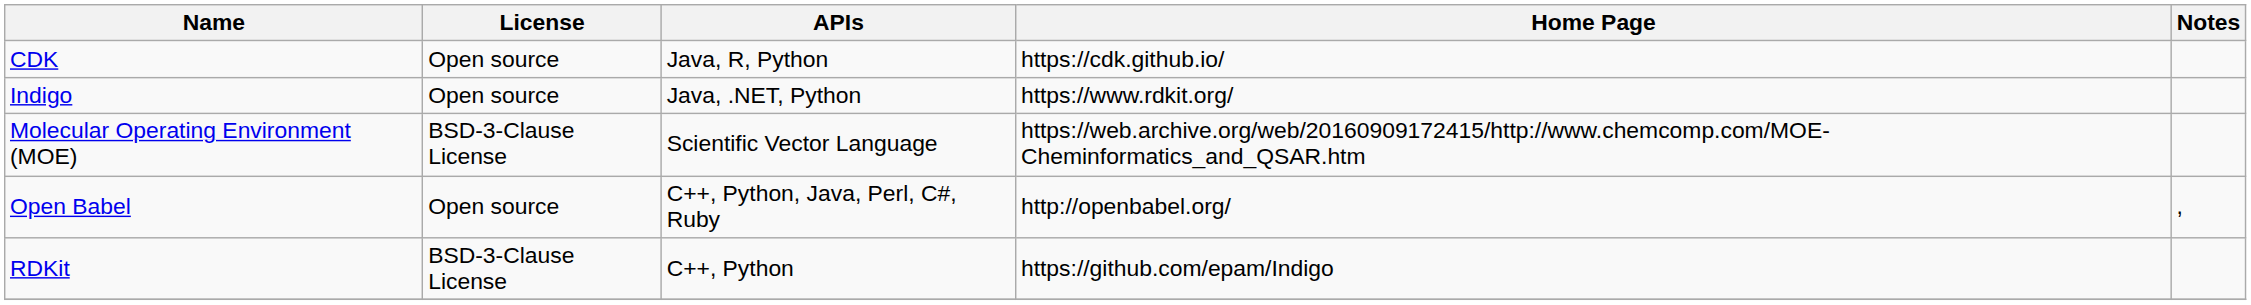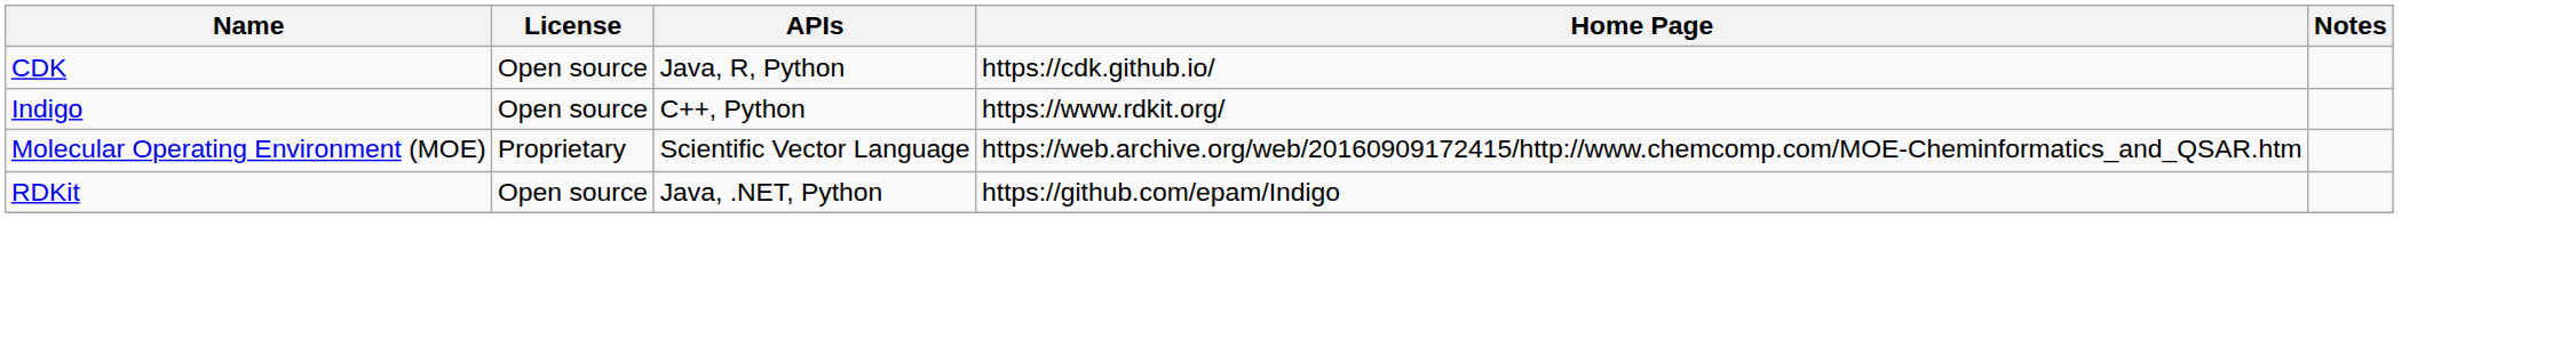Indigo | APIs: Java, .NET, Python -> C++, Python
Molecular Operating Environment (MOE) | License: BSD-3-Clause License -> Proprietary
- row: Open Babel | Open source | C++, Python, Java, Perl, C#, Ruby | http://openbabel.org/ | ,
RDKit | License: BSD-3-Clause License -> Open source
RDKit | APIs: C++, Python -> Java, .NET, Python
